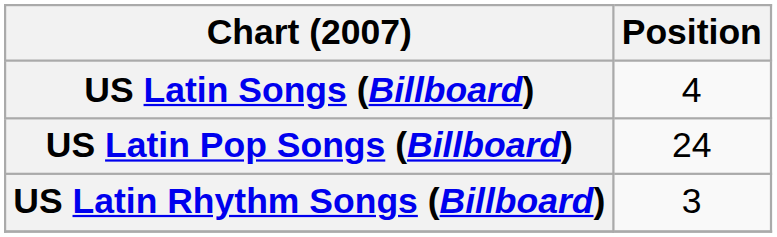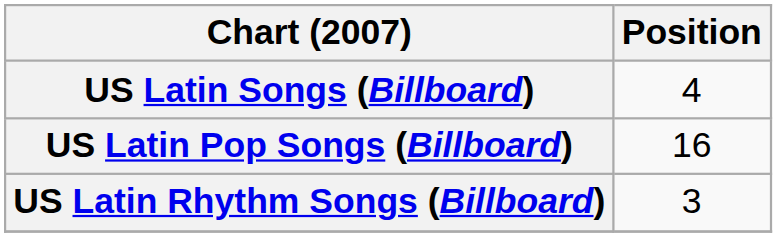US Latin Pop Songs (Billboard) | Position: 24 -> 16
